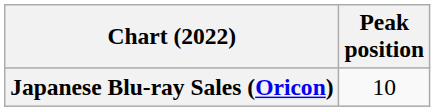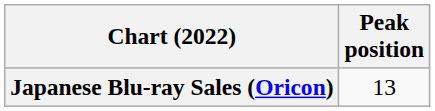Japanese Blu-ray Sales (Oricon) | Peak position: 10 -> 13
